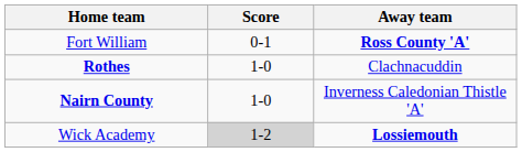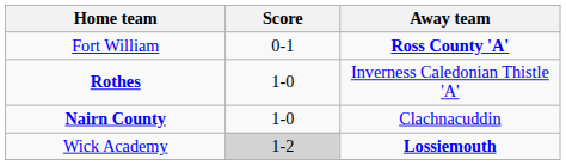Rothes | Away team: Clachnacuddin -> Inverness Caledonian Thistle 'A'
Nairn County | Away team: Inverness Caledonian Thistle 'A' -> Clachnacuddin
